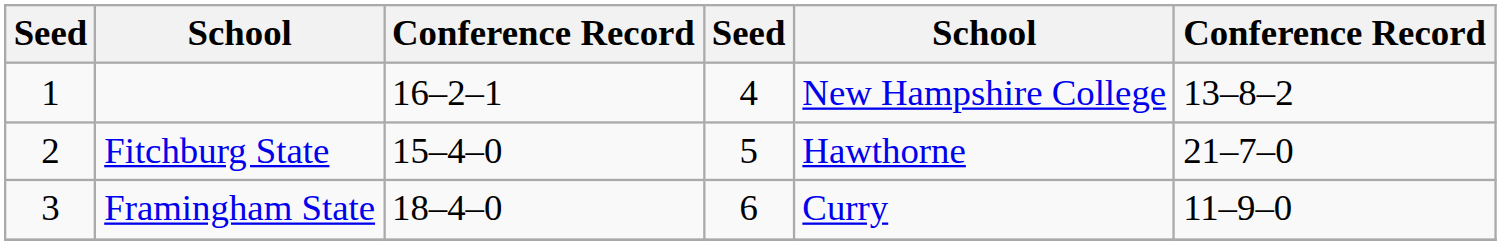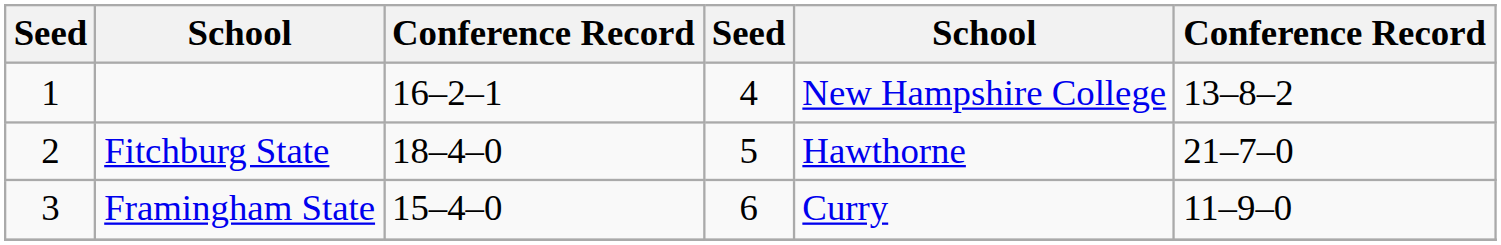Fitchburg State | column 3: 15–4–0 -> 18–4–0
Framingham State | column 3: 18–4–0 -> 15–4–0
